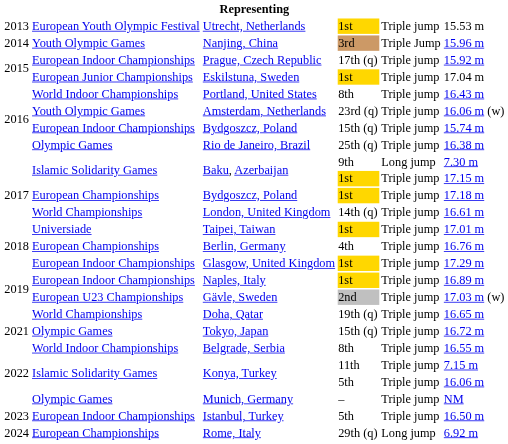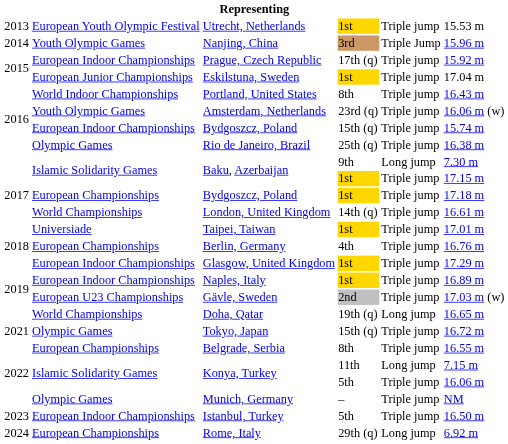Doha, Qatar | column 5: Triple jump -> Long jump
Belgrade, Serbia | column 2: World Indoor Championships -> European Championships
Konya, Turkey / 11th | column 5: Triple jump -> Long jump
